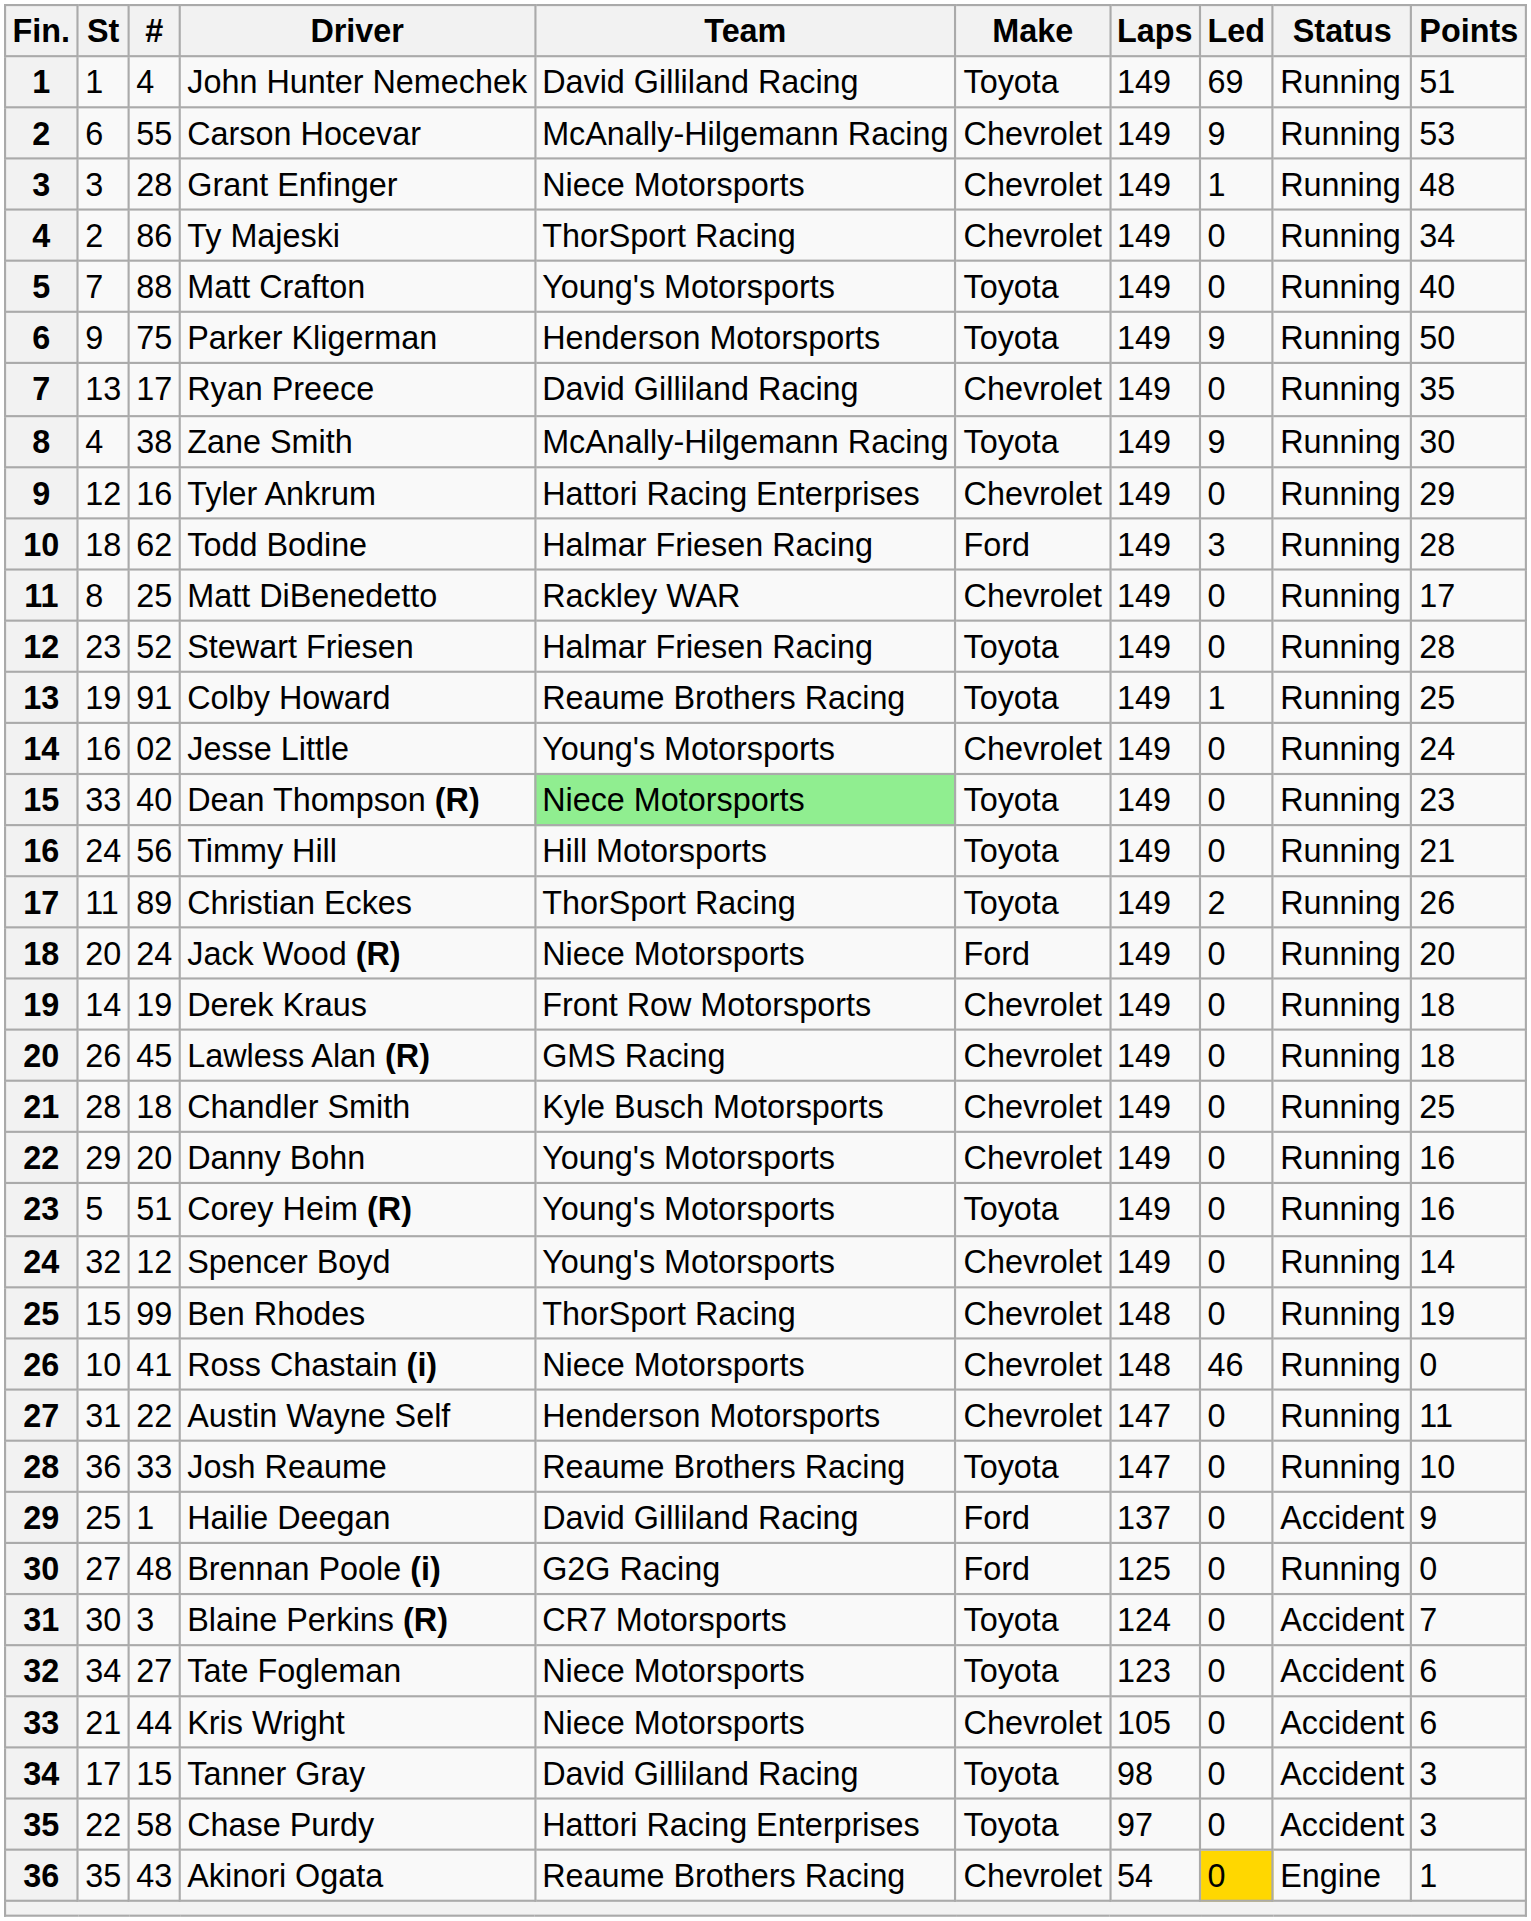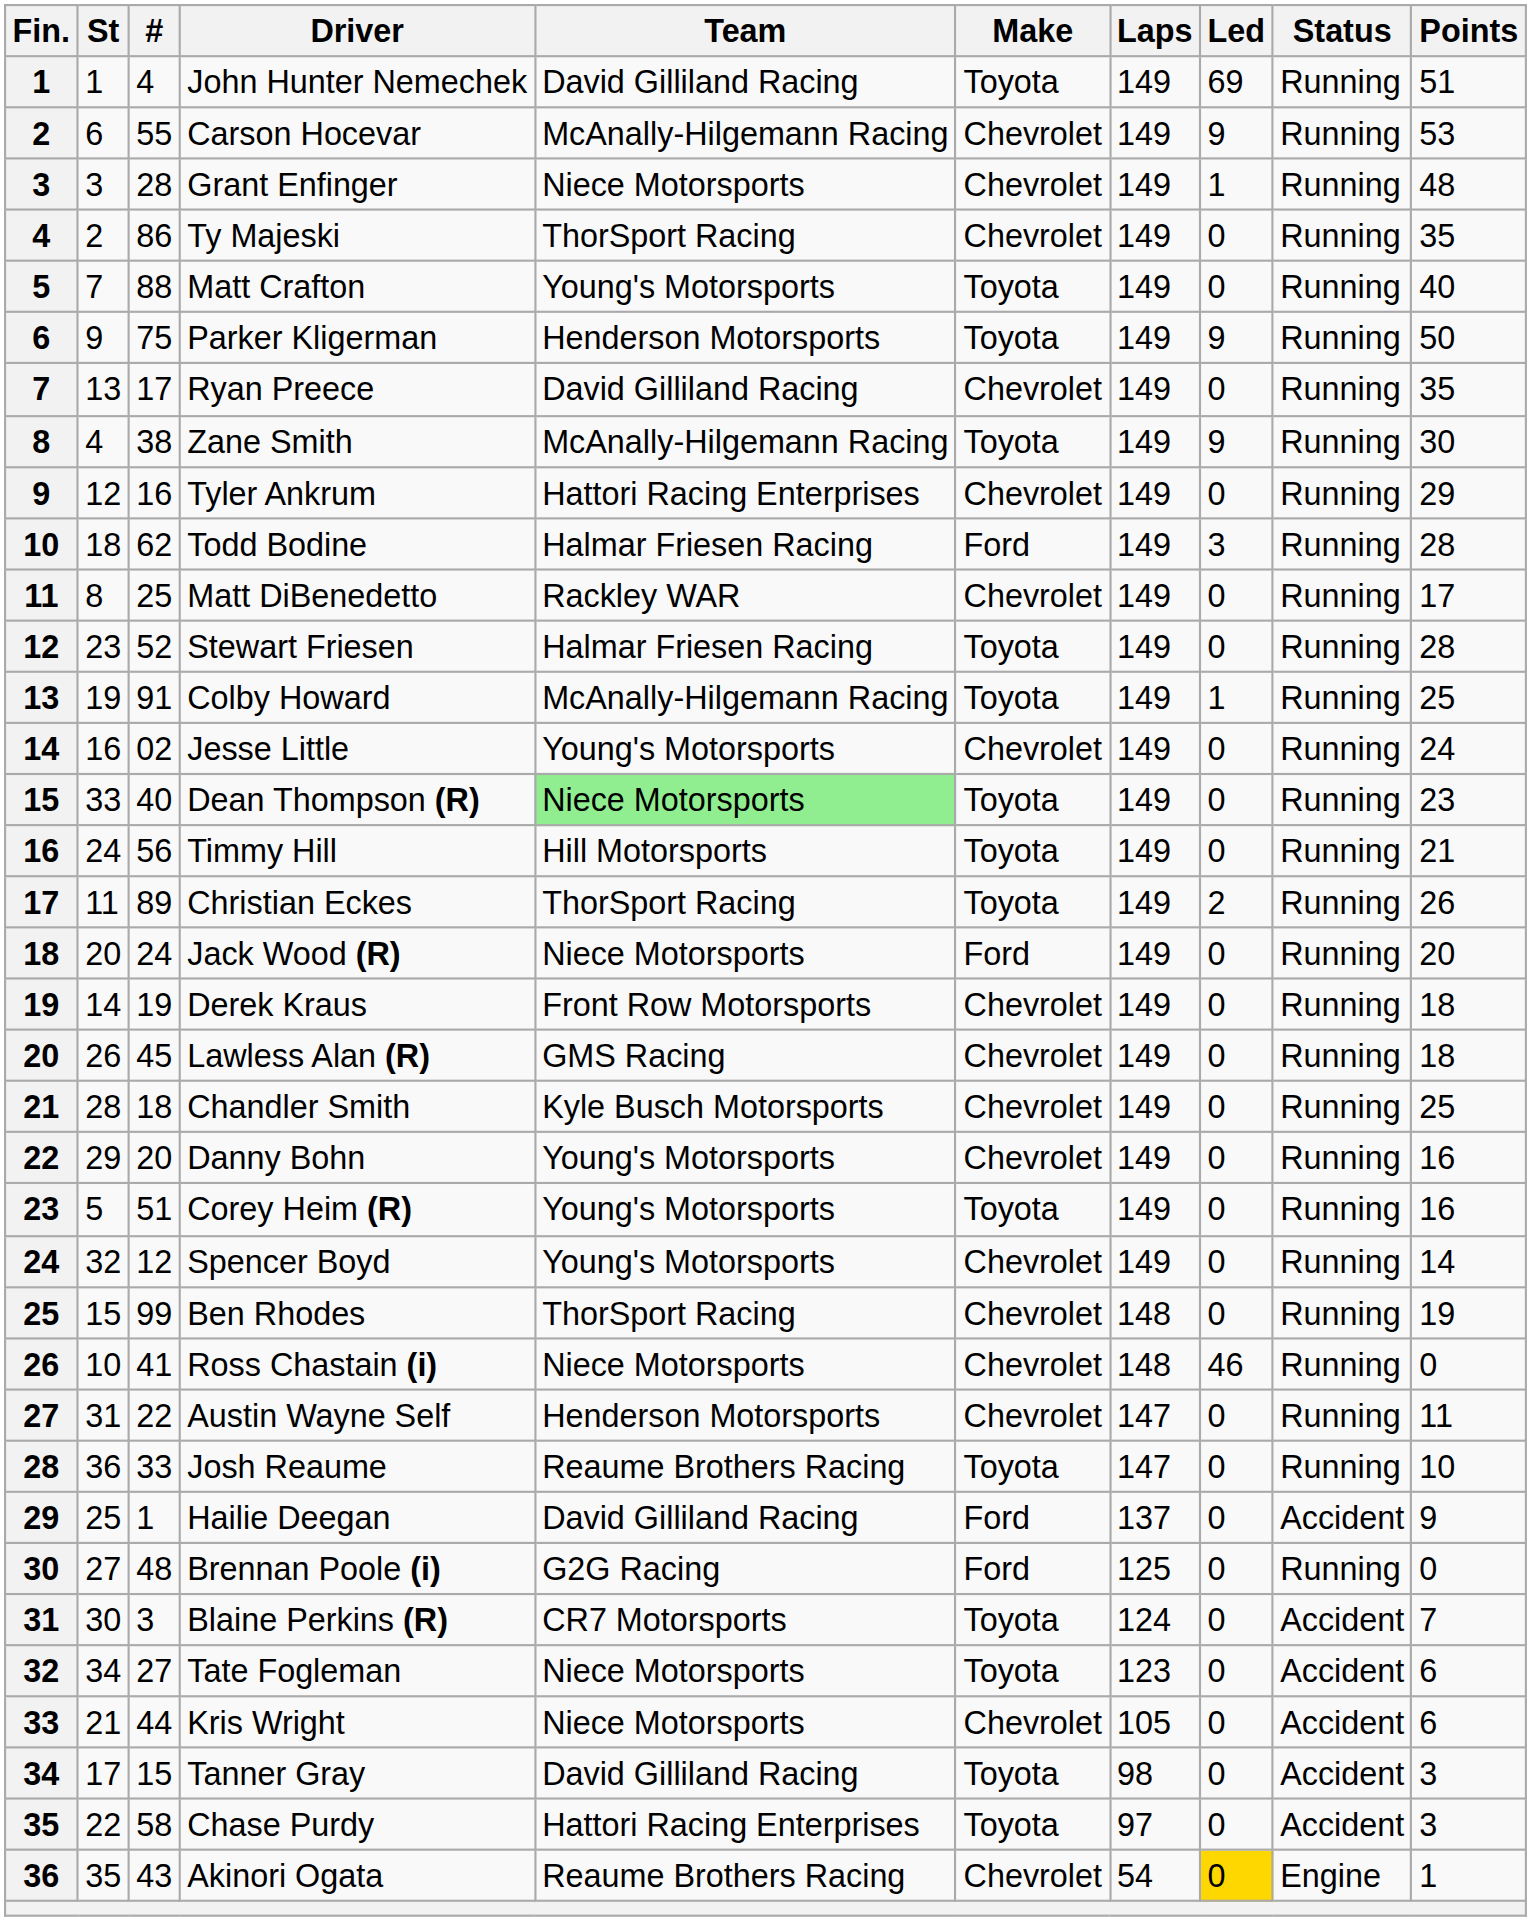Ty Majeski | Points: 34 -> 35
Colby Howard | Team: Reaume Brothers Racing -> McAnally-Hilgemann Racing
